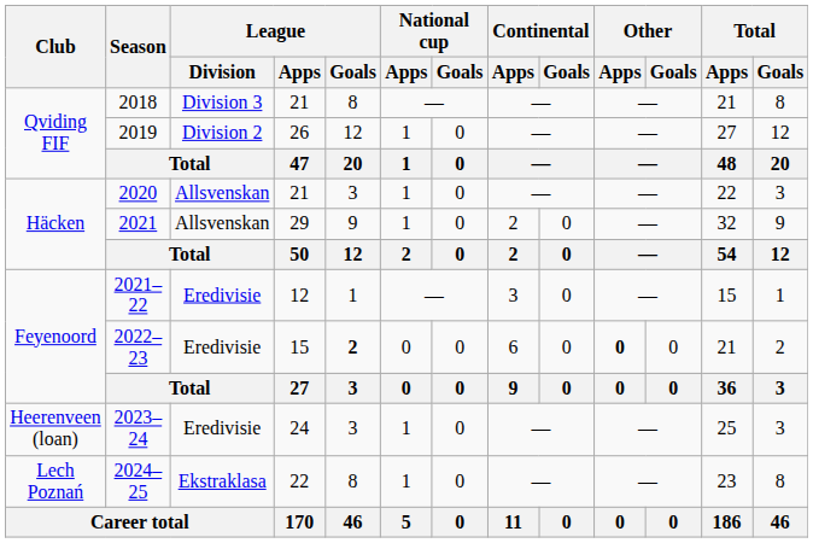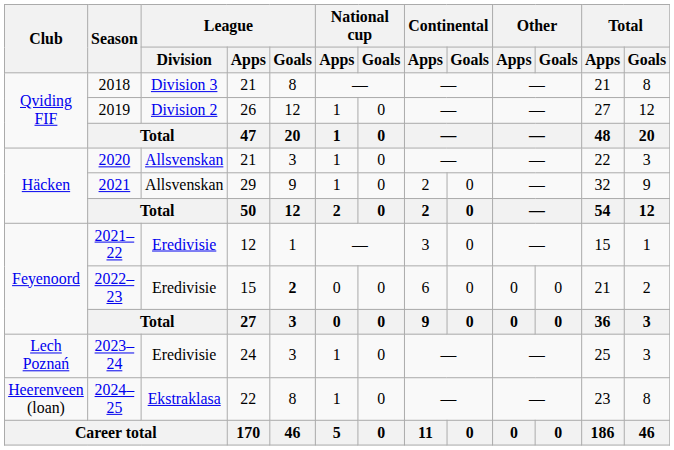2022–23 | Other / Apps: bold -> normal
2023–24 | Club: Heerenveen (loan) -> Lech Poznań
2024–25 | Club: Lech Poznań -> Heerenveen (loan)
